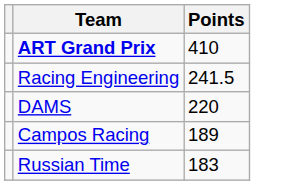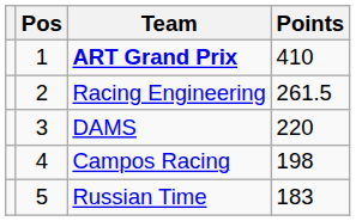+ column: Pos | 1 | 2 | 3 | 4 | 5
Racing Engineering | Points: 241.5 -> 261.5
Campos Racing | Points: 189 -> 198
